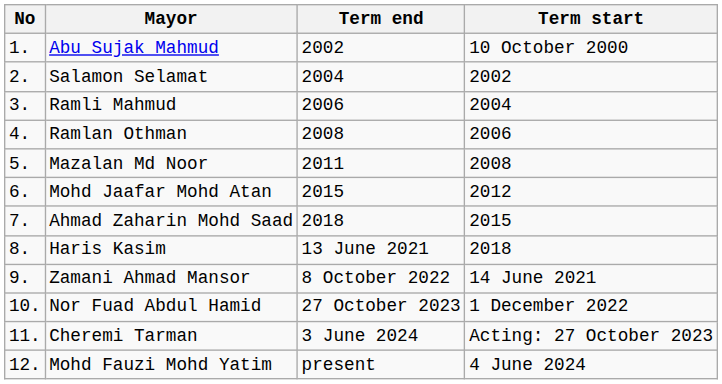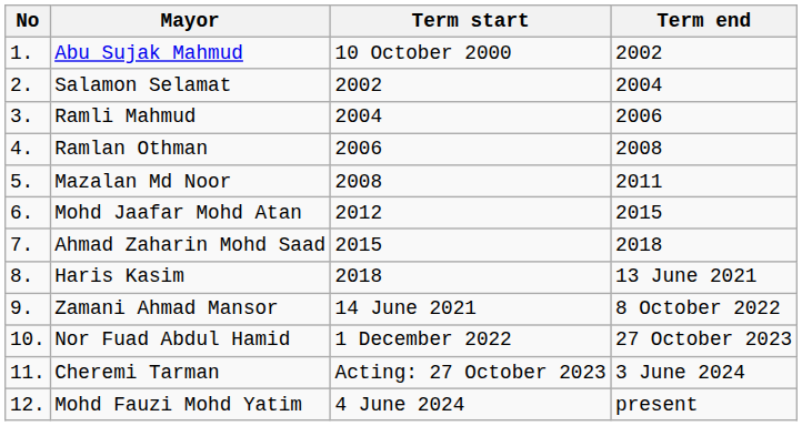columns swapped: Term start <-> Term end
